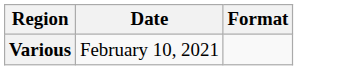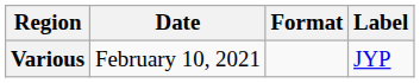+ column: Label | JYP
